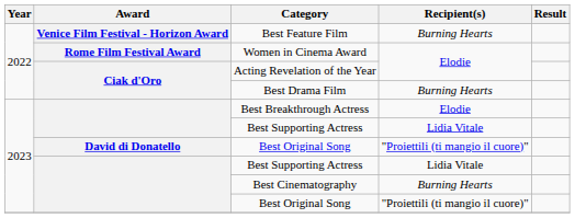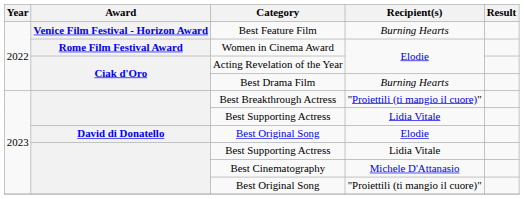Best Breakthrough Actress | Recipient(s): Elodie -> "Proiettili (ti mangio il cuore)"
David di Donatello / Best Original Song | Recipient(s): "Proiettili (ti mangio il cuore)" -> Elodie
Best Cinematography | Recipient(s): Burning Hearts -> Michele D'Attanasio
